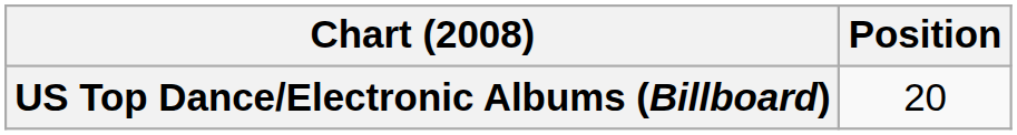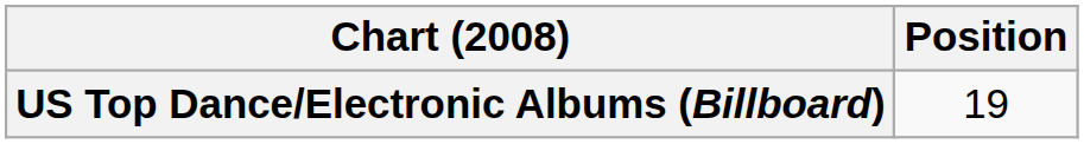US Top Dance/Electronic Albums (Billboard) | Position: 20 -> 19
